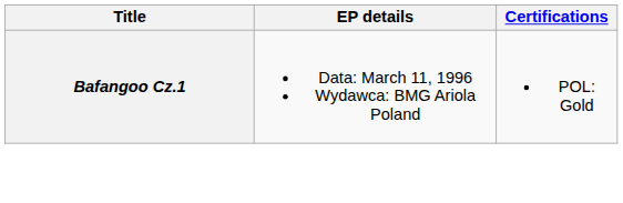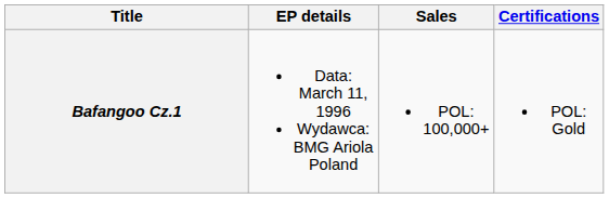+ column: Sales | POL: 100,000+
